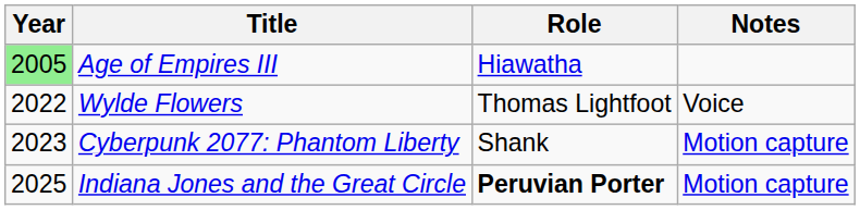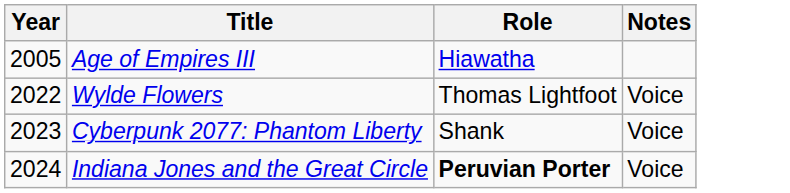Age of Empires III | Year: lightgreen background -> no background
Cyberpunk 2077: Phantom Liberty | Notes: Motion capture -> Voice
Indiana Jones and the Great Circle | Year: 2025 -> 2024
Indiana Jones and the Great Circle | Notes: Motion capture -> Voice
